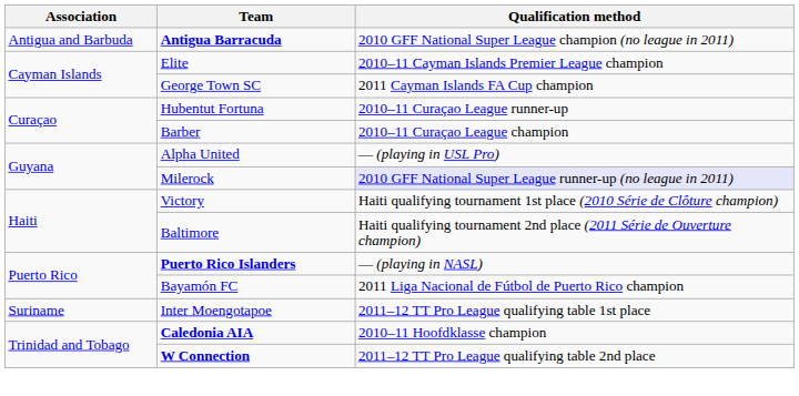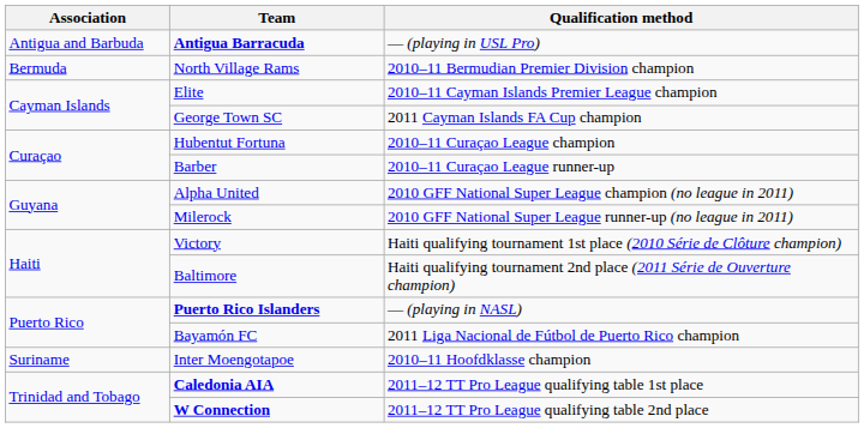Antigua Barracuda | Qualification method: 2010 GFF National Super League champion (no league in 2011) -> — (playing in USL Pro)
+ row: Bermuda | North Village Rams | 2010–11 Bermudian Premier Division champion
Hubentut Fortuna | Qualification method: 2010–11 Curaçao League runner-up -> 2010–11 Curaçao League champion
Barber | Qualification method: 2010–11 Curaçao League champion -> 2010–11 Curaçao League runner-up
Alpha United | Qualification method: — (playing in USL Pro) -> 2010 GFF National Super League champion (no league in 2011)
Milerock | Qualification method: lavender background -> no background
Inter Moengotapoe | Qualification method: 2011–12 TT Pro League qualifying table 1st place -> 2010–11 Hoofdklasse champion
Caledonia AIA | Qualification method: 2010–11 Hoofdklasse champion -> 2011–12 TT Pro League qualifying table 1st place
